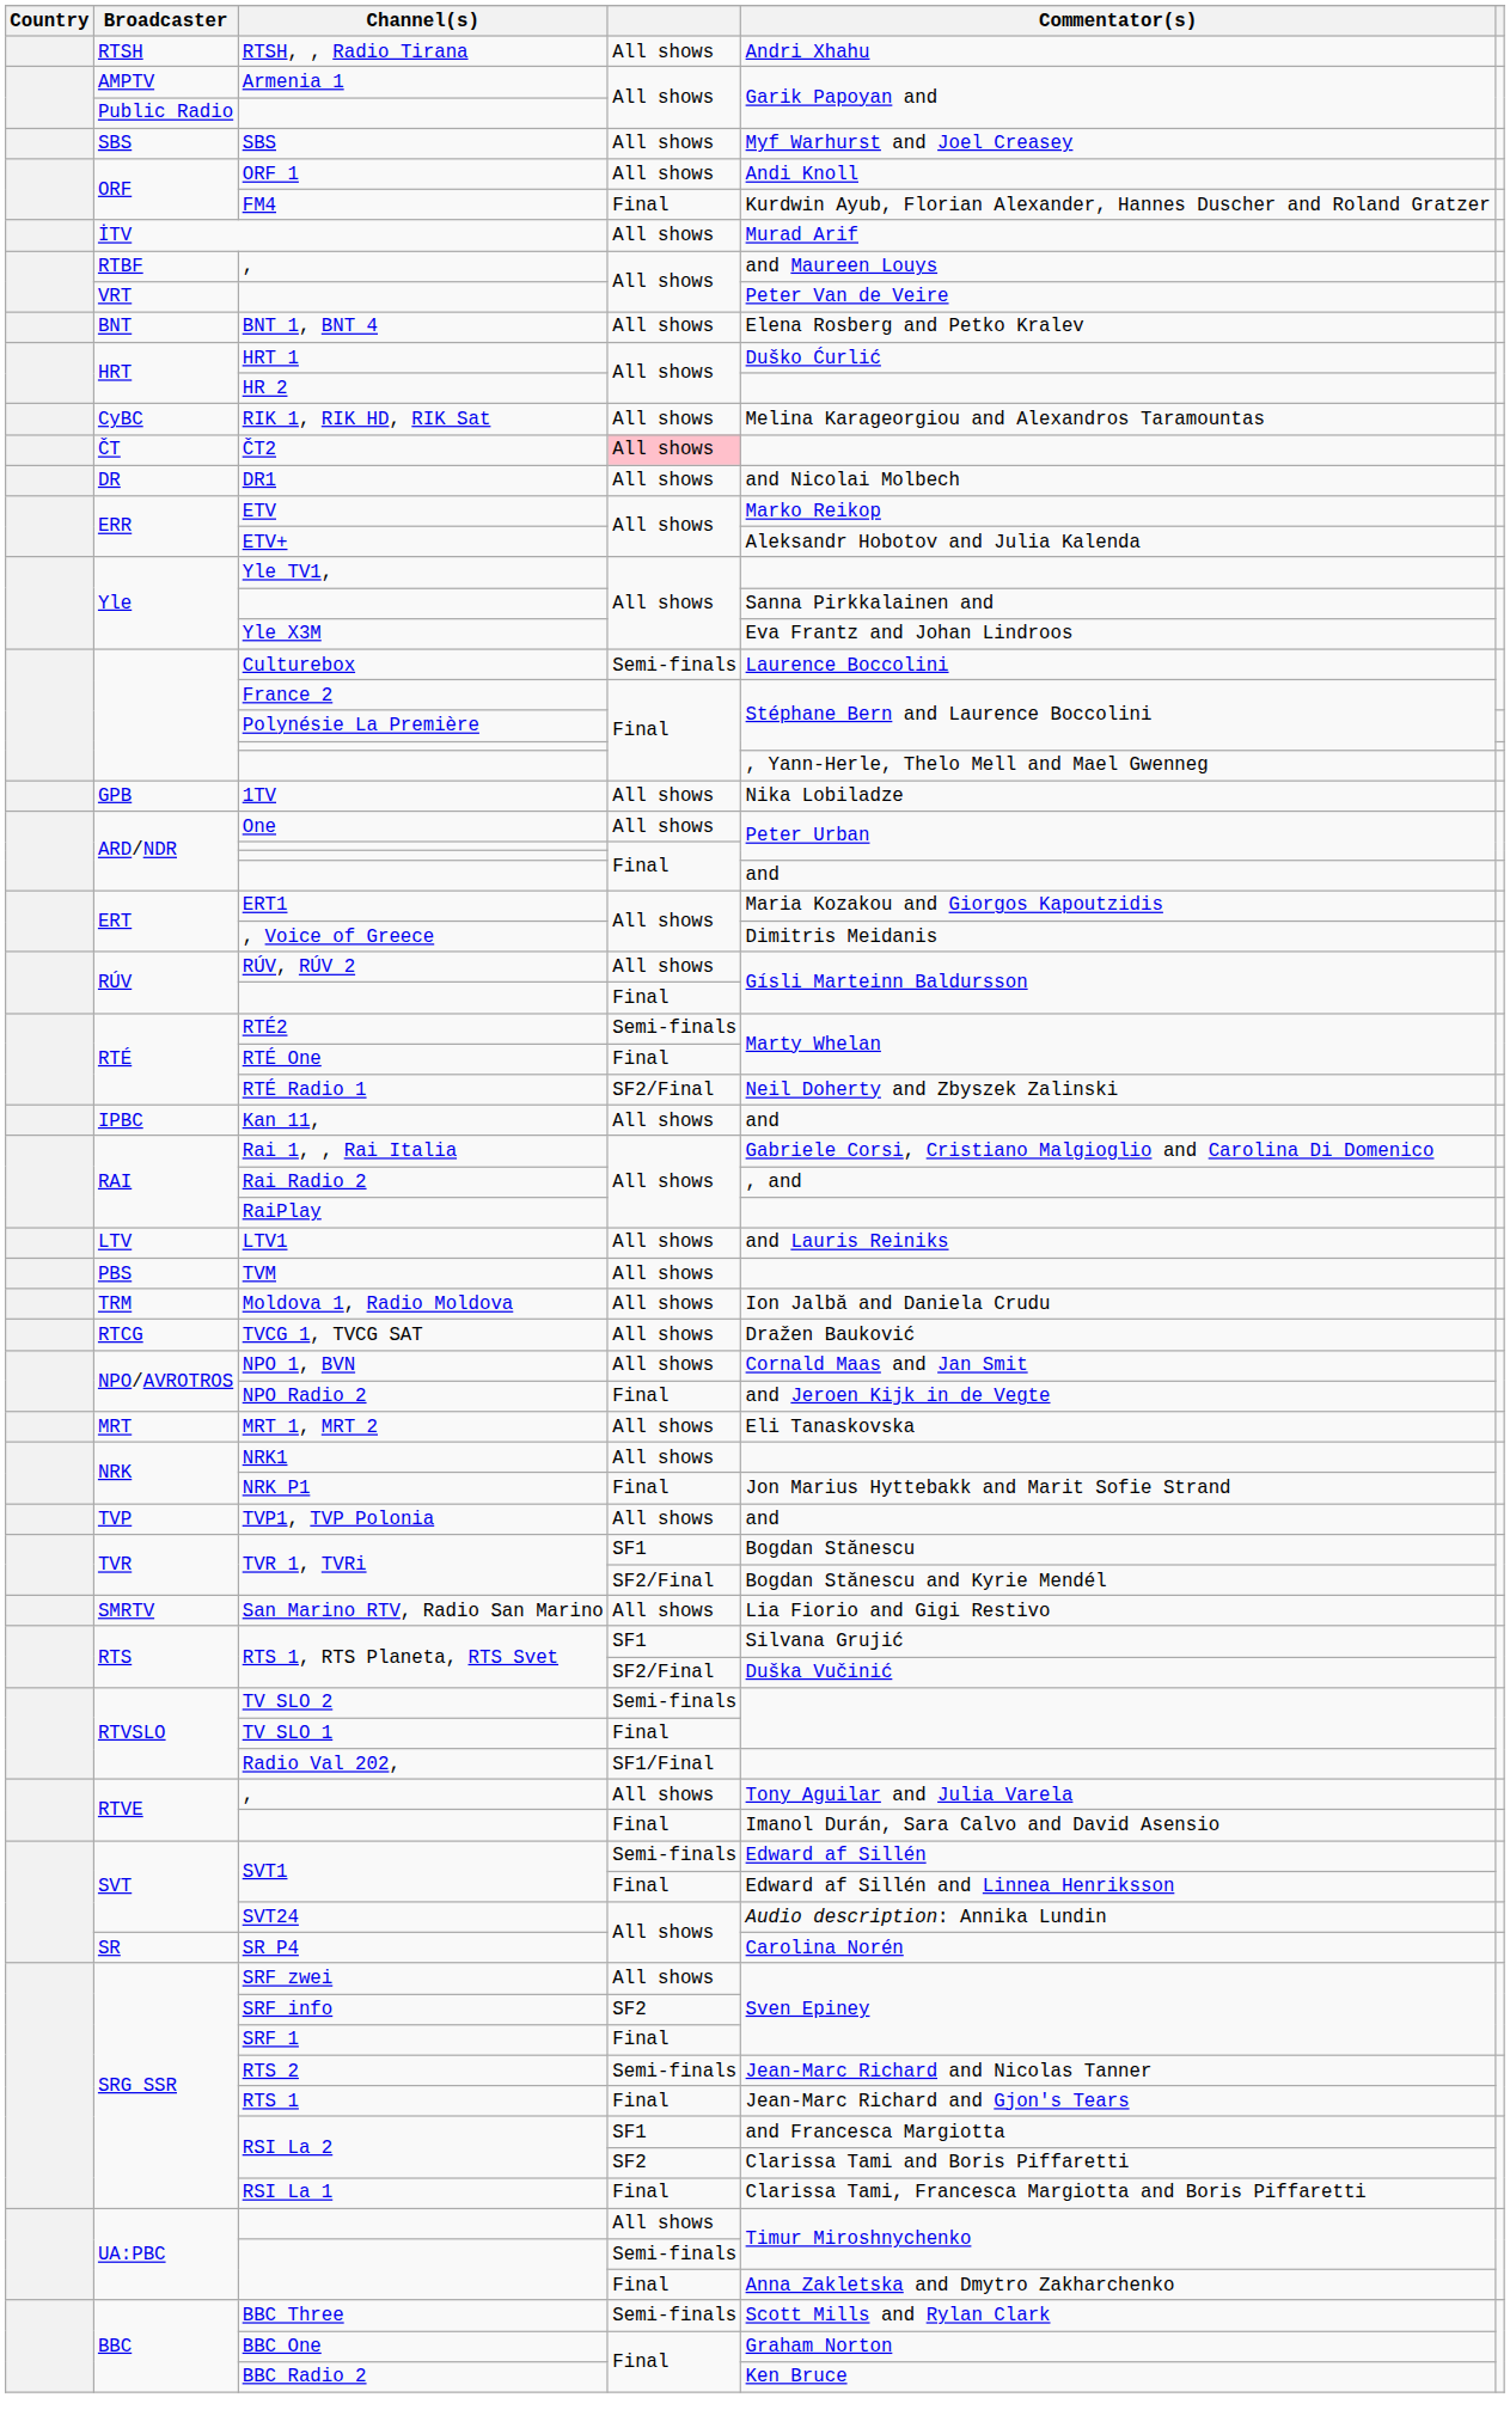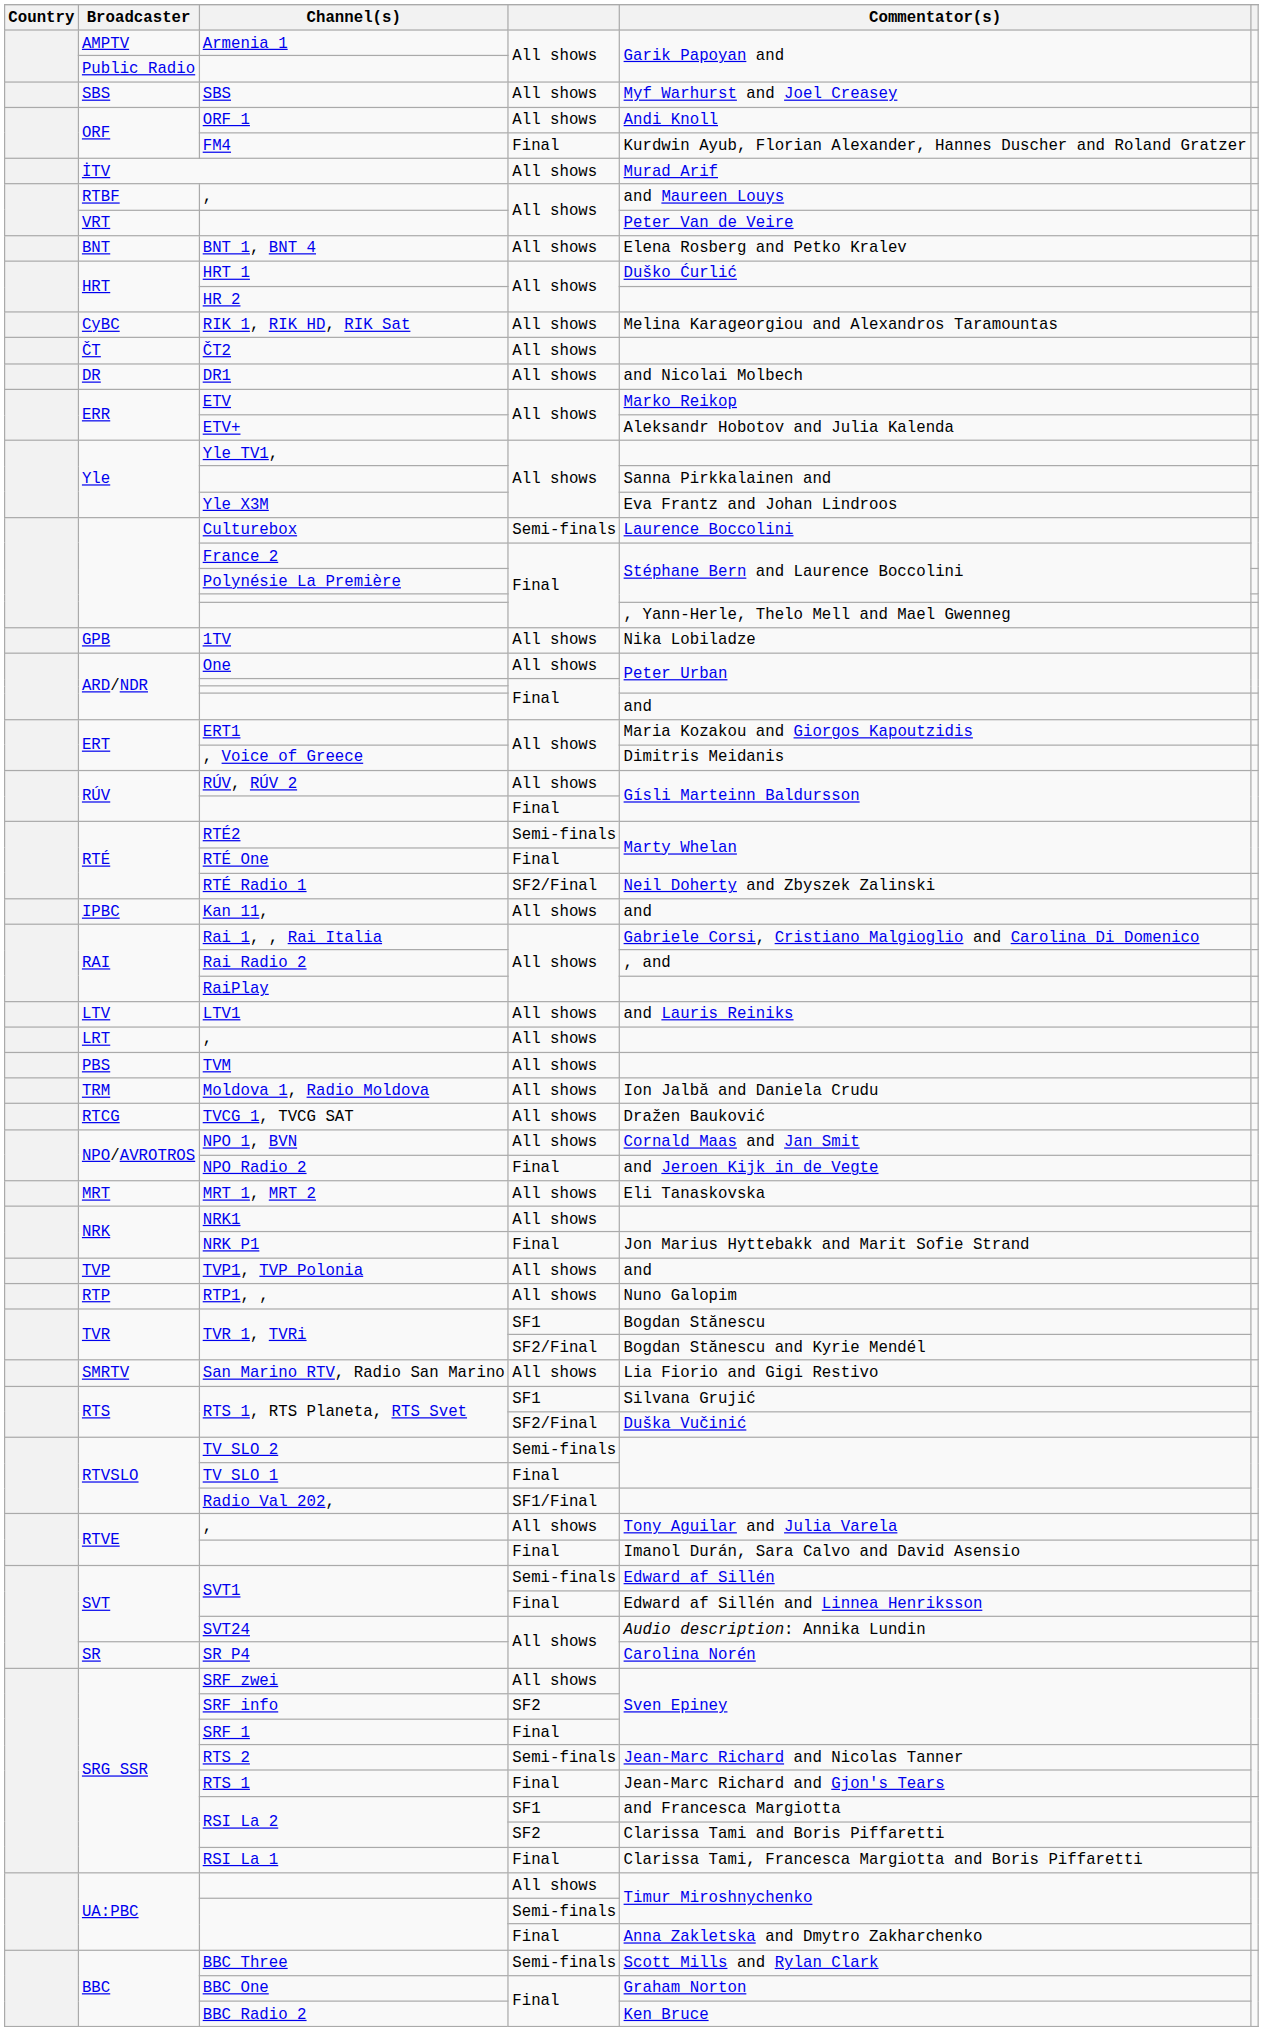- row: RTSH | RTSH, , Radio Tirana | All shows | Andri Xhahu
ČT2 | column 4: pink background -> no background
+ row: LRT | , | All shows
+ row: RTP | RTP1, , | All shows | Nuno Galopim
